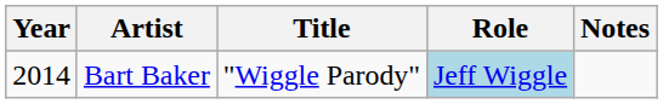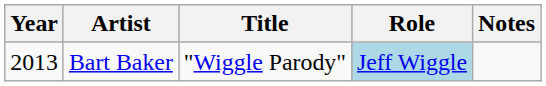Bart Baker | Year: 2014 -> 2013
